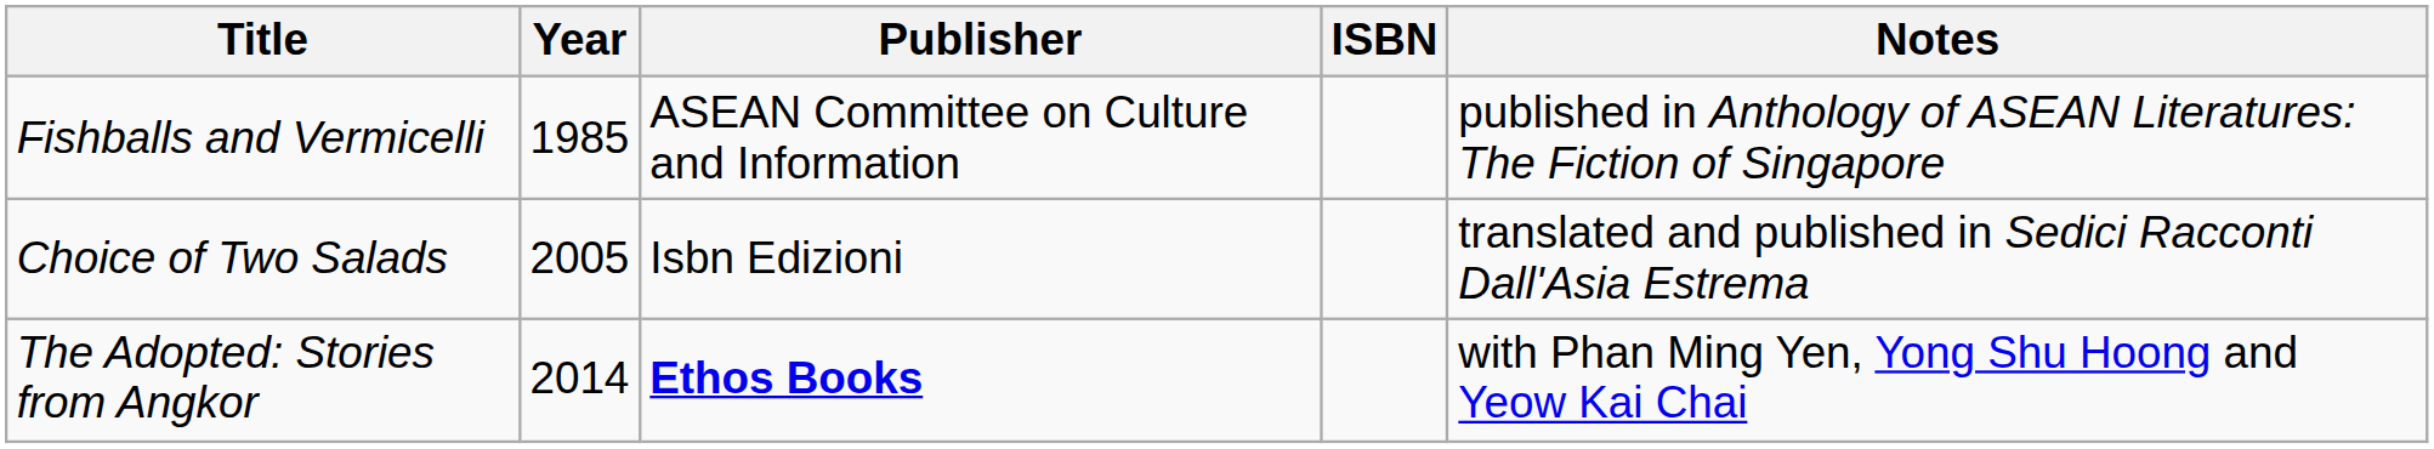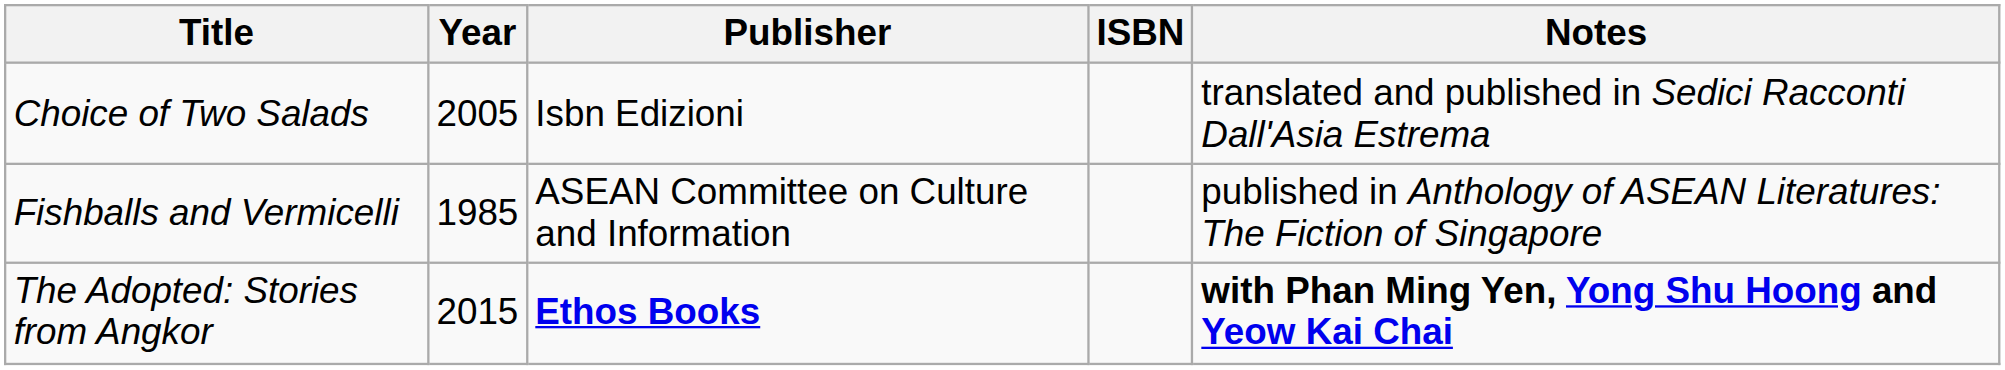rows swapped: Fishballs and Vermicelli <-> Choice of Two Salads
The Adopted: Stories from Angkor | Year: 2014 -> 2015
The Adopted: Stories from Angkor | Notes: normal -> bold
